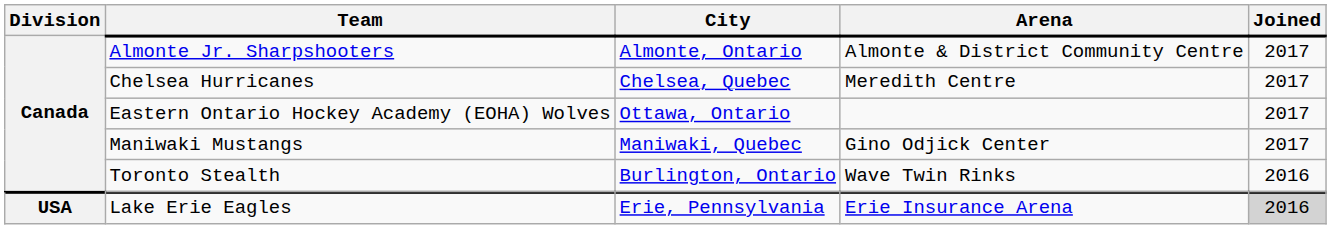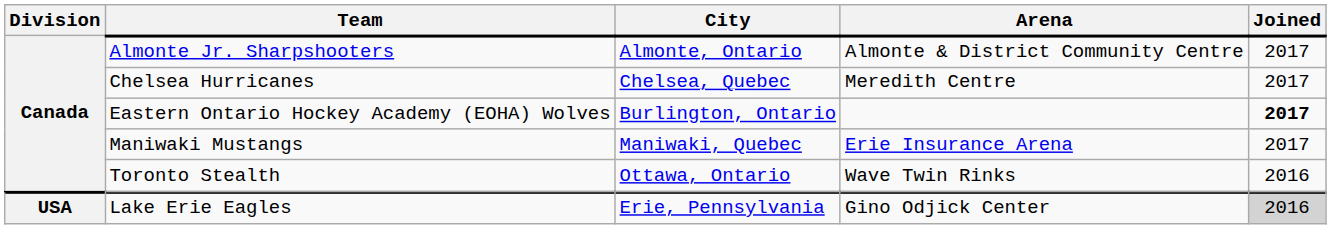Eastern Ontario Hockey Academy (EOHA) Wolves | City: Ottawa, Ontario -> Burlington, Ontario
Eastern Ontario Hockey Academy (EOHA) Wolves | Joined: normal -> bold
Maniwaki Mustangs | Arena: Gino Odjick Center -> Erie Insurance Arena
Toronto Stealth | City: Burlington, Ontario -> Ottawa, Ontario
Lake Erie Eagles | Arena: Erie Insurance Arena -> Gino Odjick Center
